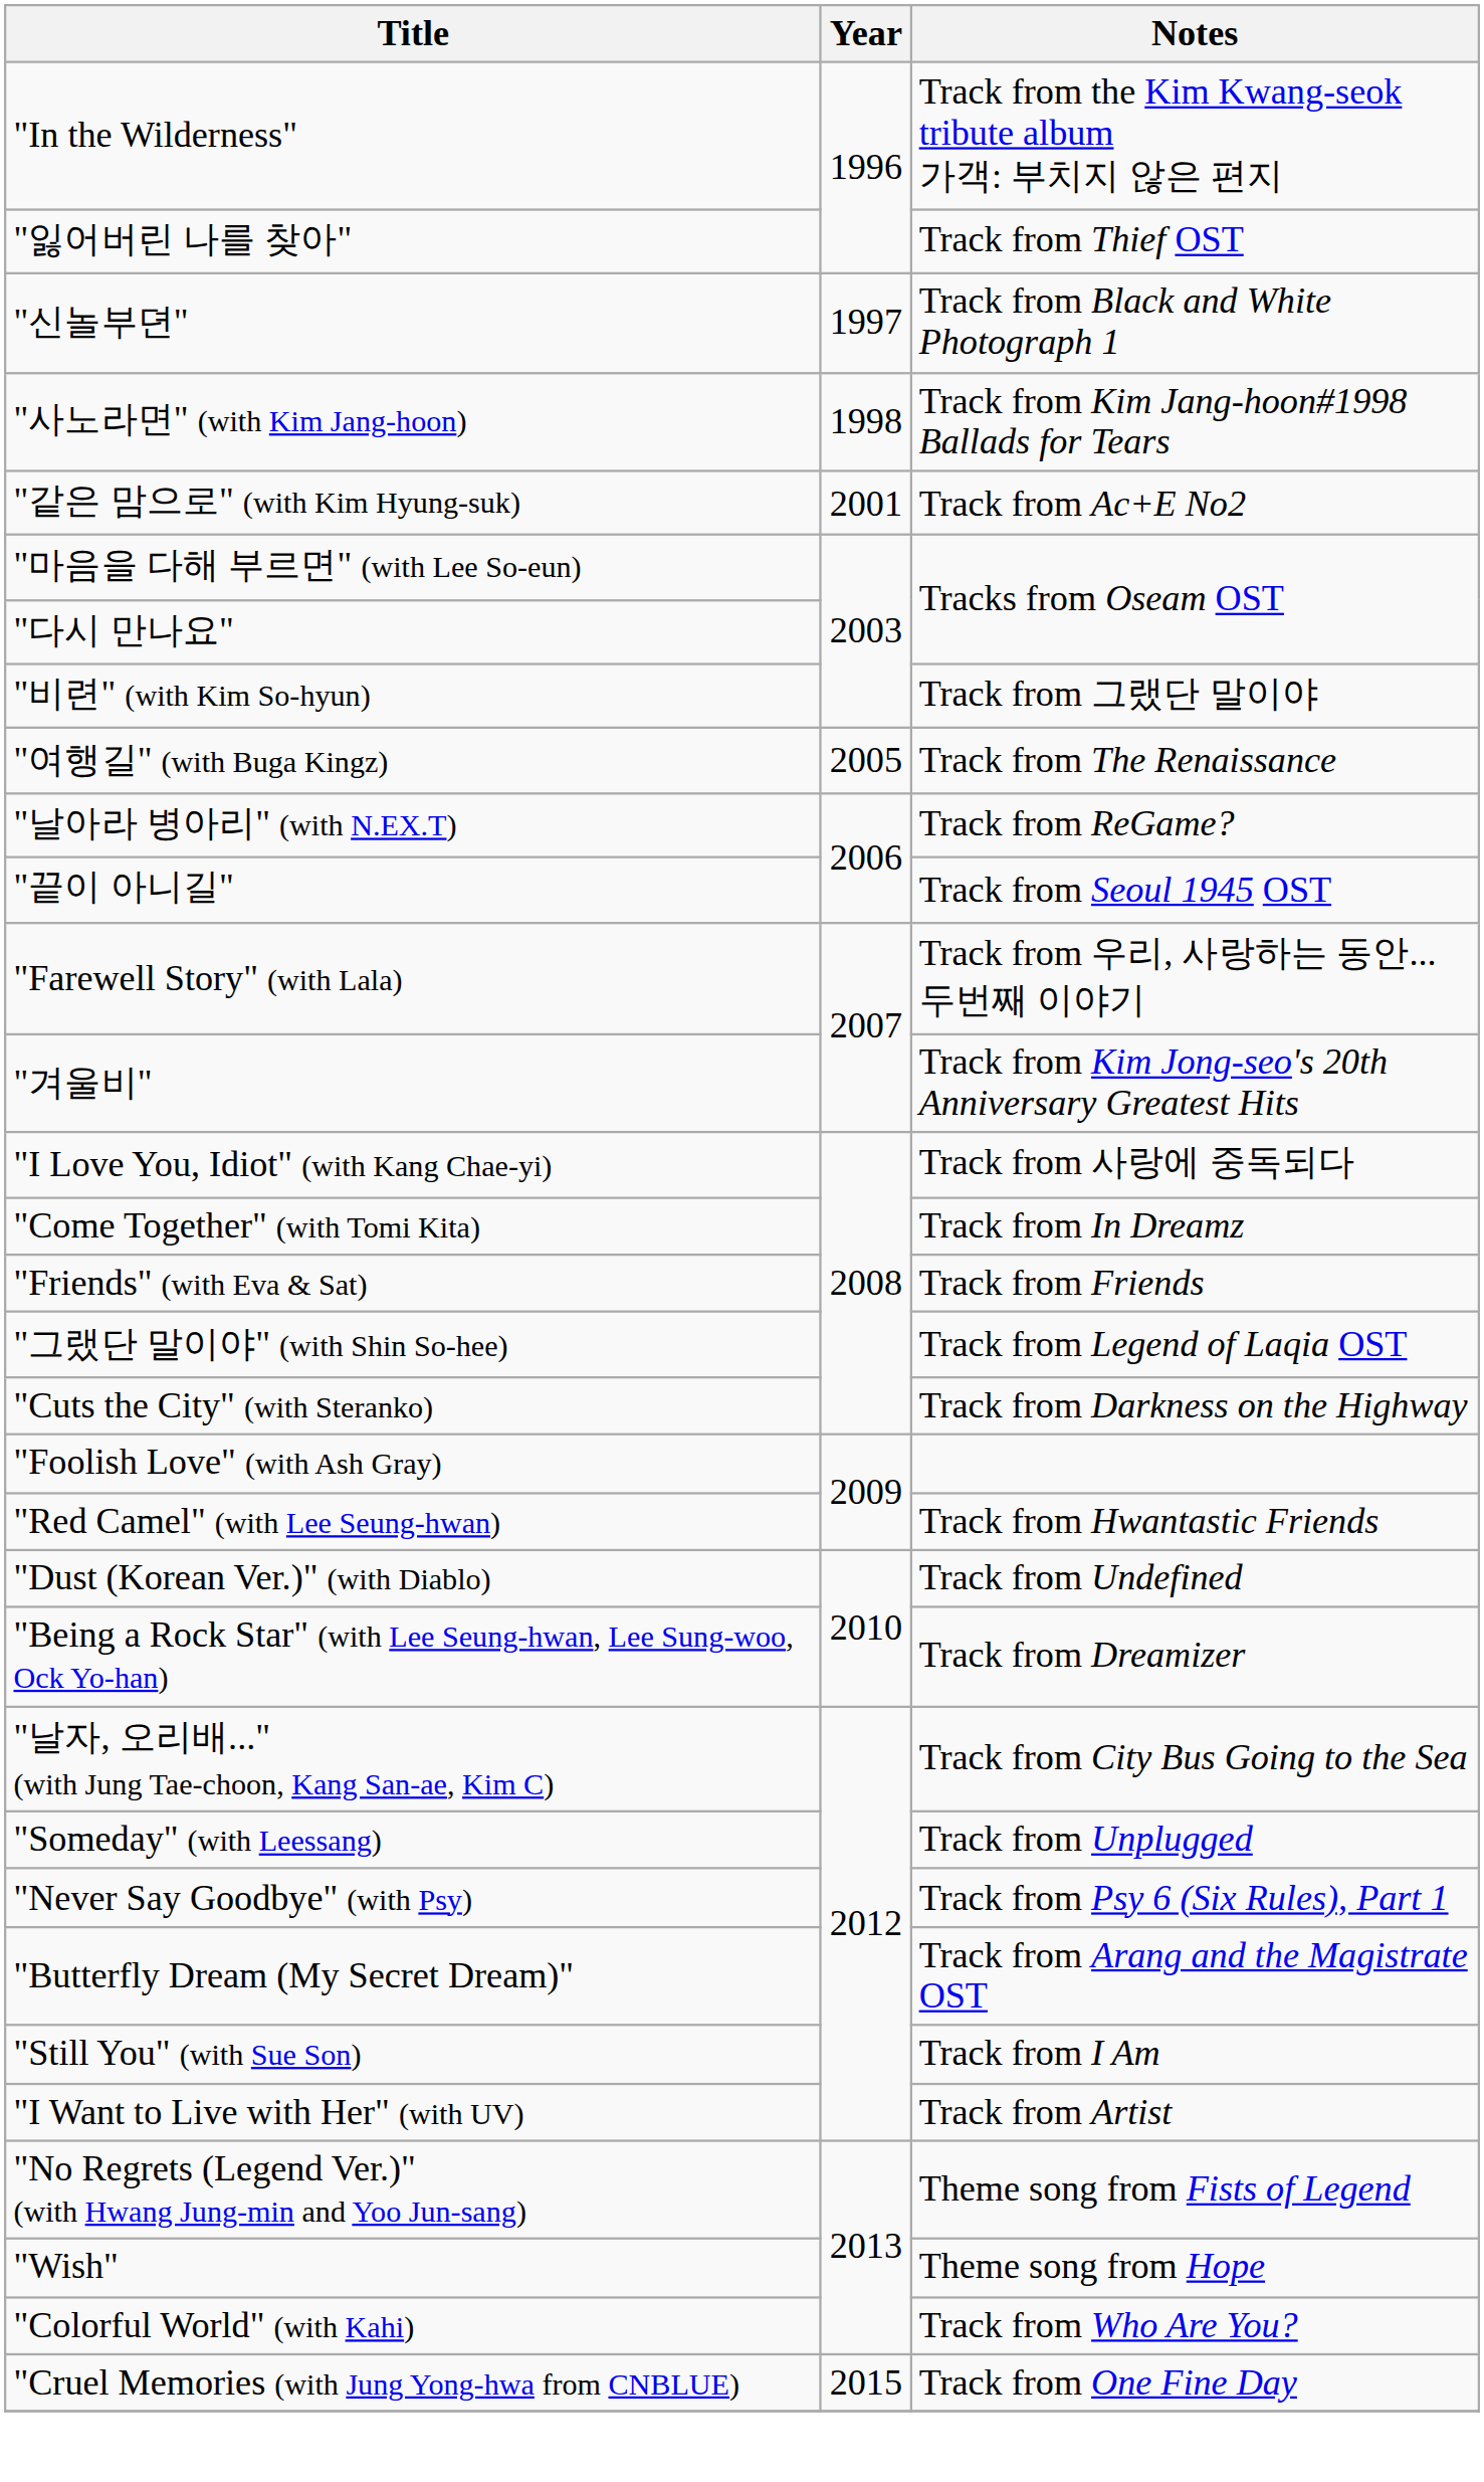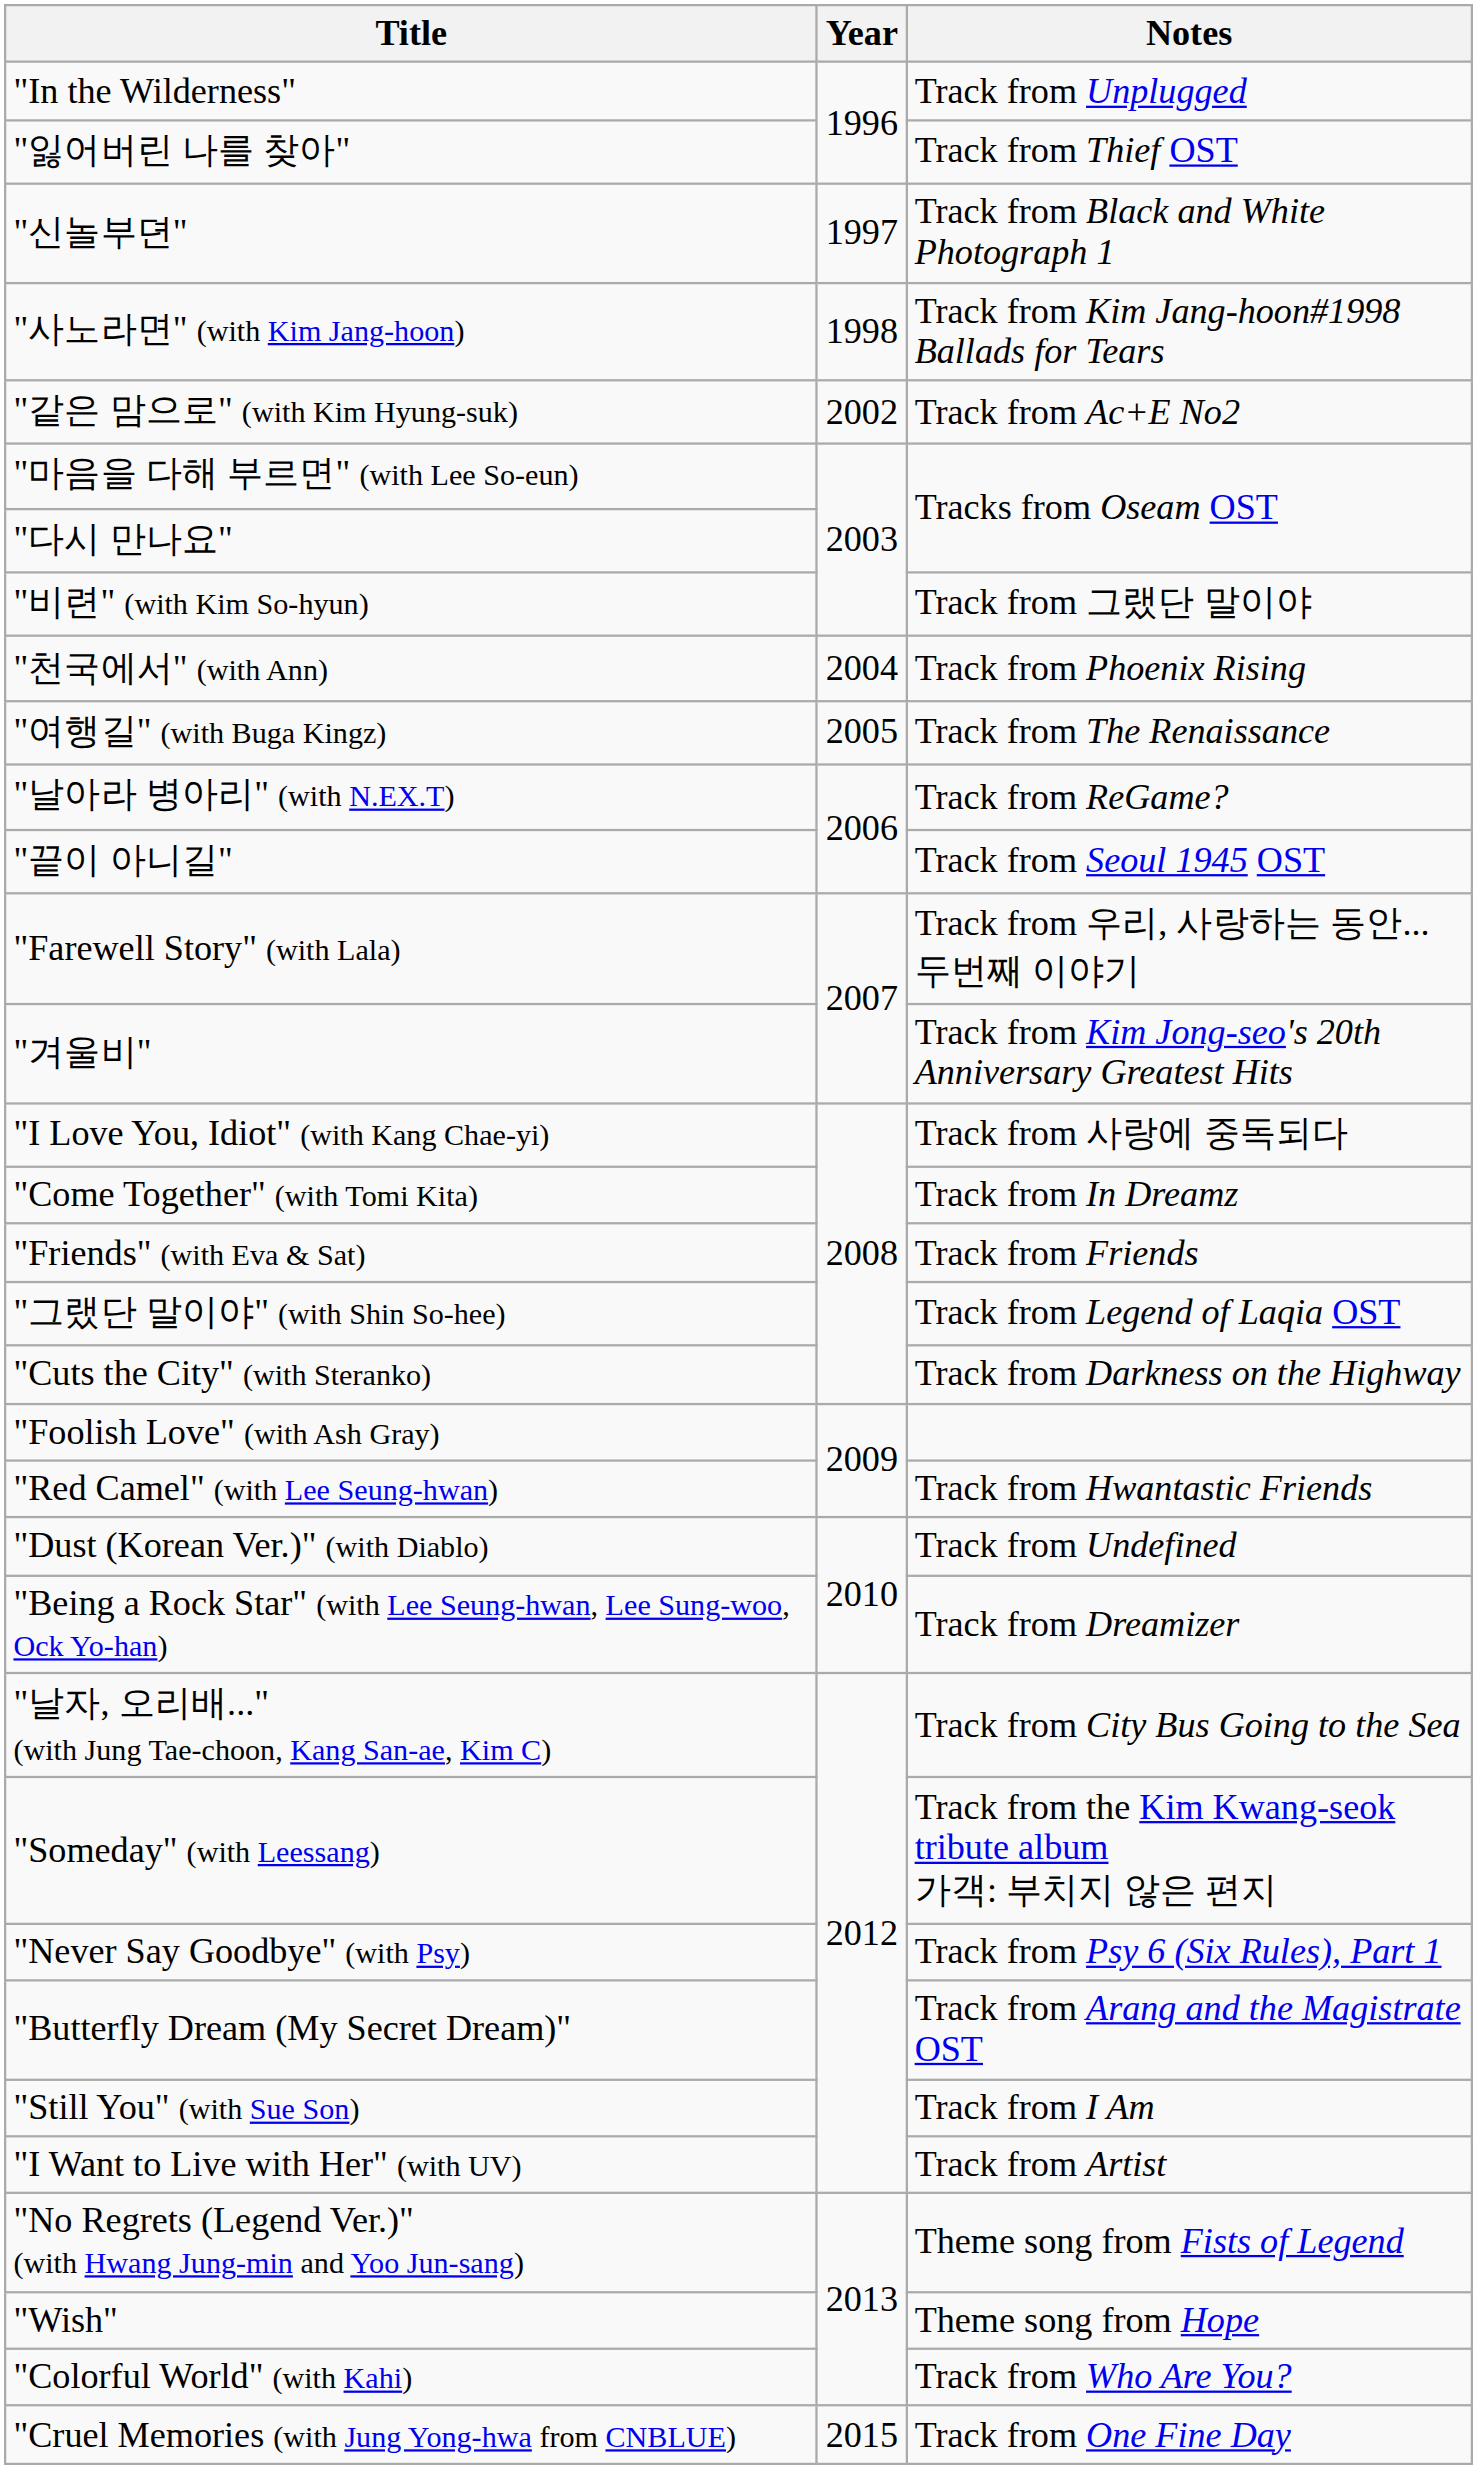"In the Wilderness" | Notes: Track from the Kim Kwang-seok tribute album 가객: 부치지 않은 편지 -> Track from Unplugged
"같은 맘으로" (with Kim Hyung-suk) | Year: 2001 -> 2002
+ row: "천국에서" (with Ann) | 2004 | Track from Phoenix Rising
"Someday" (with Leessang) | Notes: Track from Unplugged -> Track from the Kim Kwang-seok tribute album 가객: 부치지 않은 편지
